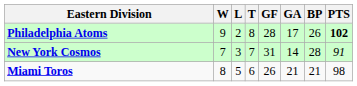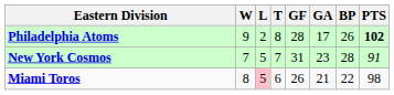New York Cosmos | L: 3 -> 5
New York Cosmos | GA: 14 -> 23
Miami Toros | L: no background -> pink background
Miami Toros | BP: 21 -> 22
